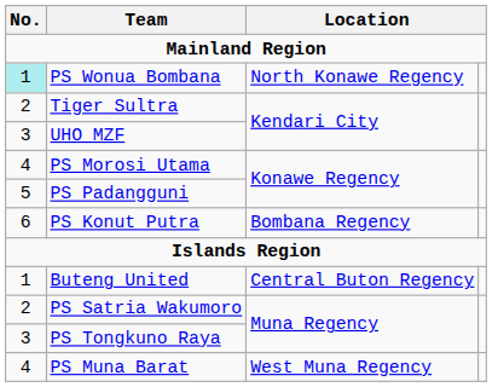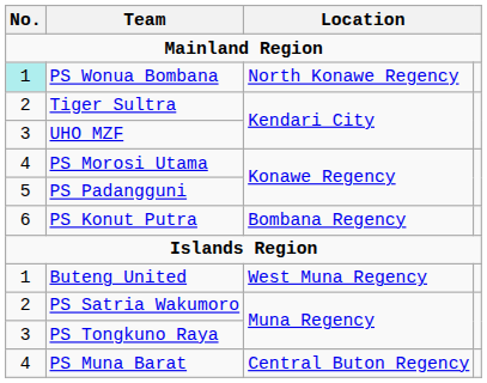Buteng United | column 3: Central Buton Regency -> West Muna Regency
PS Muna Barat | column 3: West Muna Regency -> Central Buton Regency
